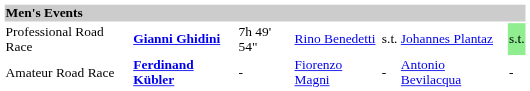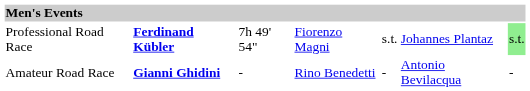Professional Road Race | column 2: Gianni Ghidini -> Ferdinand Kübler
Professional Road Race | column 4: Rino Benedetti -> Fiorenzo Magni
Amateur Road Race | column 2: Ferdinand Kübler -> Gianni Ghidini
Amateur Road Race | column 4: Fiorenzo Magni -> Rino Benedetti
